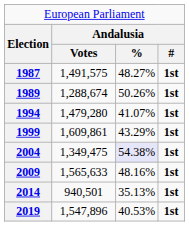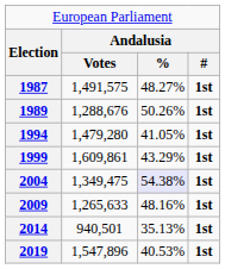1989 | column 2: 1,288,674 -> 1,288,676
1994 | column 3: 41.07% -> 41.05%
2009 | column 2: 1,565,633 -> 1,265,633
